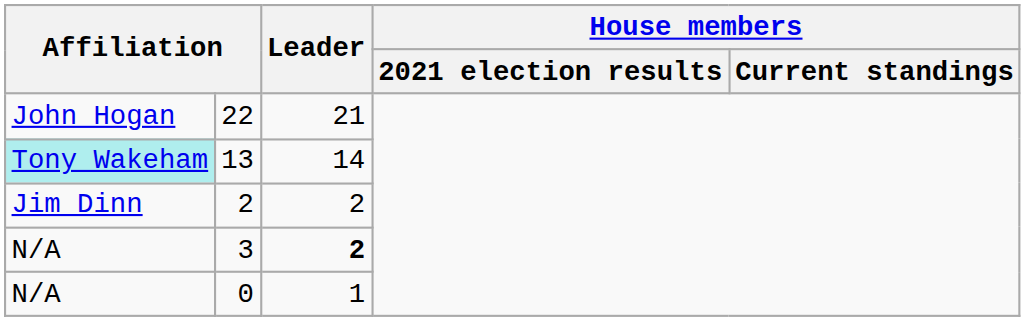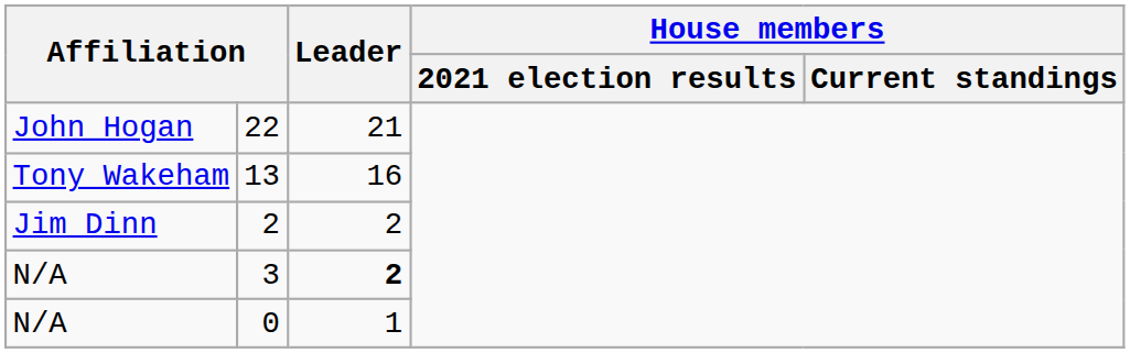13 | column 1: paleturquoise background -> no background
13 | Leader: 14 -> 16
